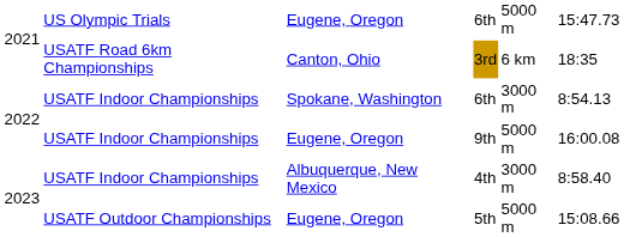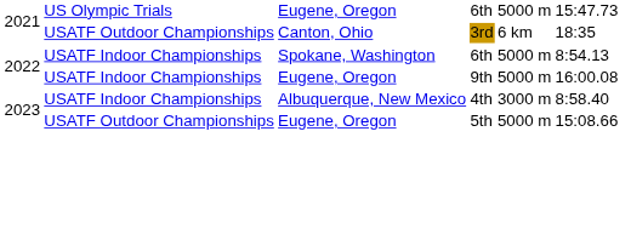3rd | column 2: USATF Road 6km Championships -> USATF Outdoor Championships
Spokane, Washington / 6th | column 5: 3000 m -> 5000 m
